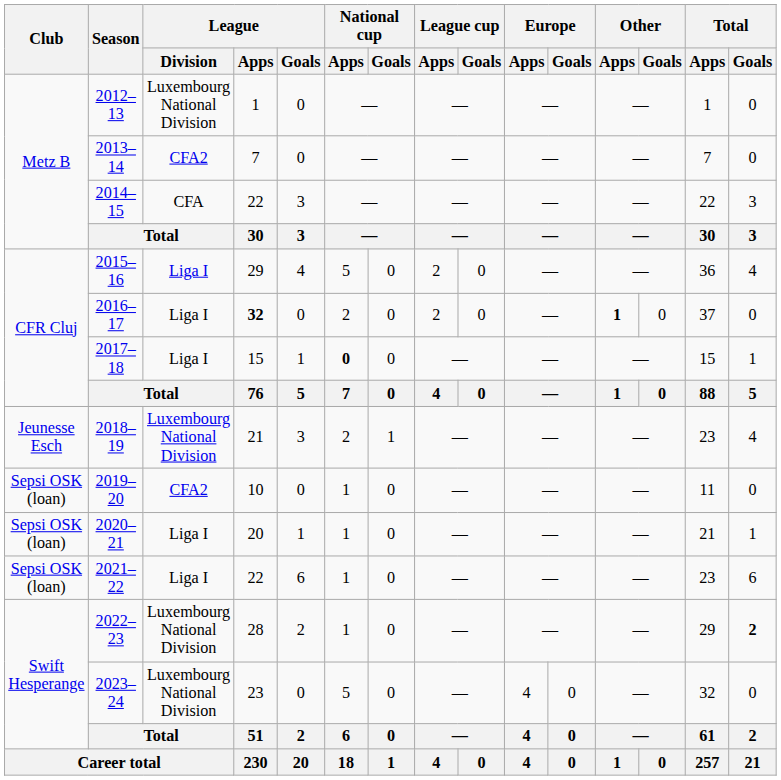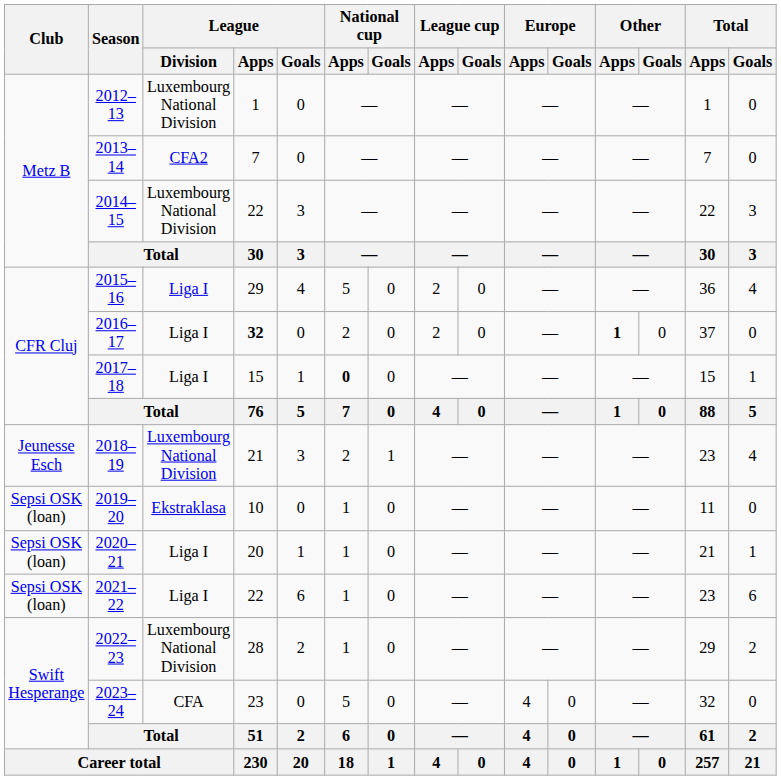2014–15 | League / Division: CFA -> Luxembourg National Division
2019–20 | League / Division: CFA2 -> Ekstraklasa
2022–23 | Total / Goals: bold -> normal
2023–24 | League / Division: Luxembourg National Division -> CFA
